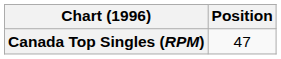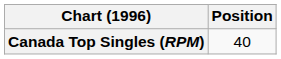Canada Top Singles (RPM) | Position: 47 -> 40
